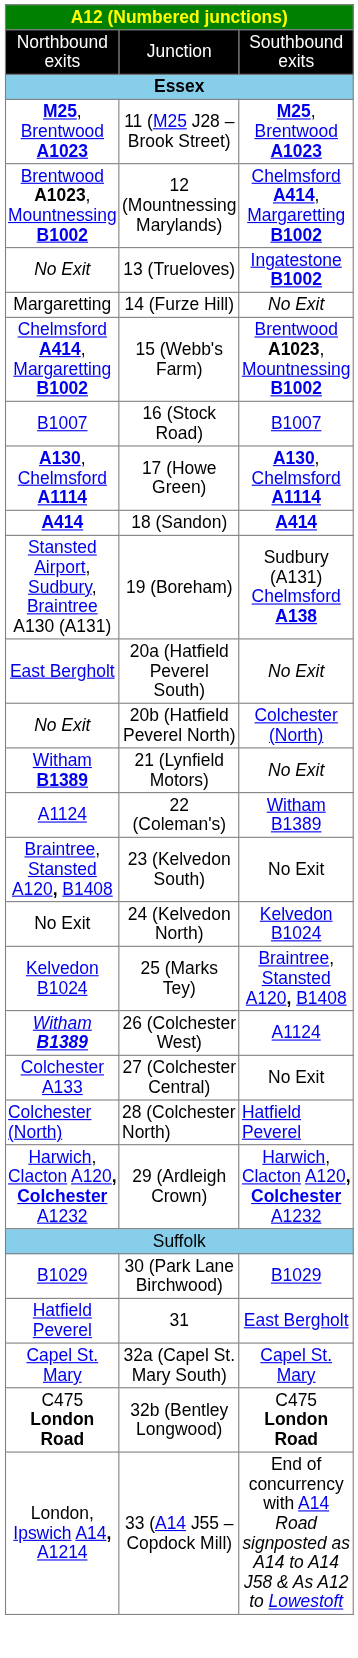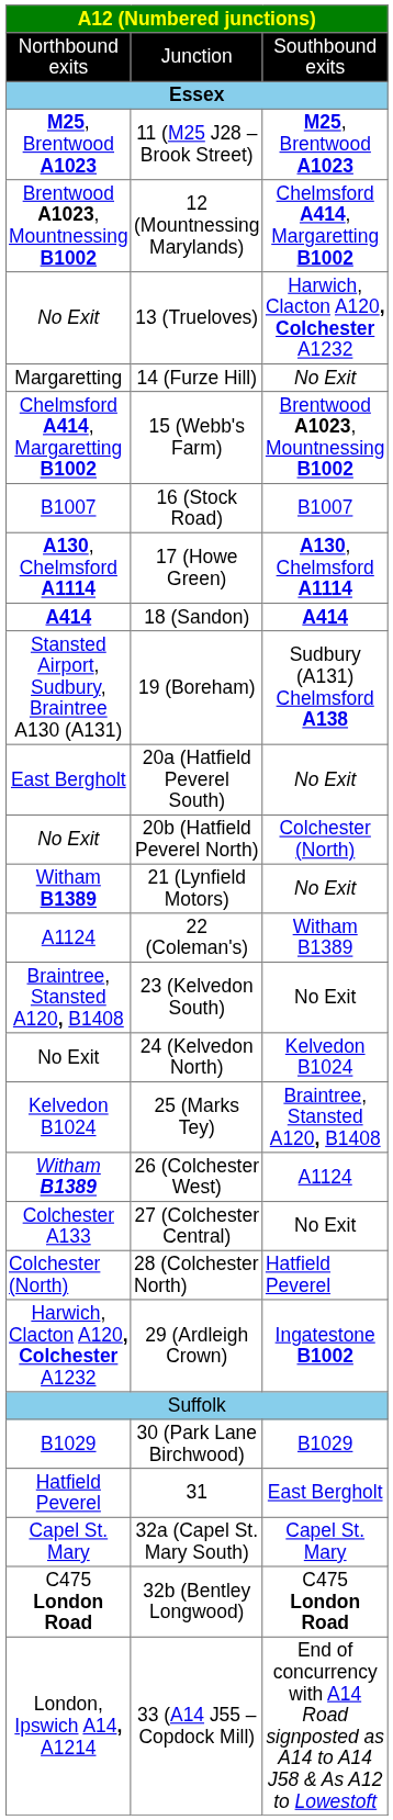13 (Trueloves) | column 3: Ingatestone B1002 -> Harwich, Clacton A120, Colchester A1232
29 (Ardleigh Crown) | column 3: Harwich, Clacton A120, Colchester A1232 -> Ingatestone B1002
